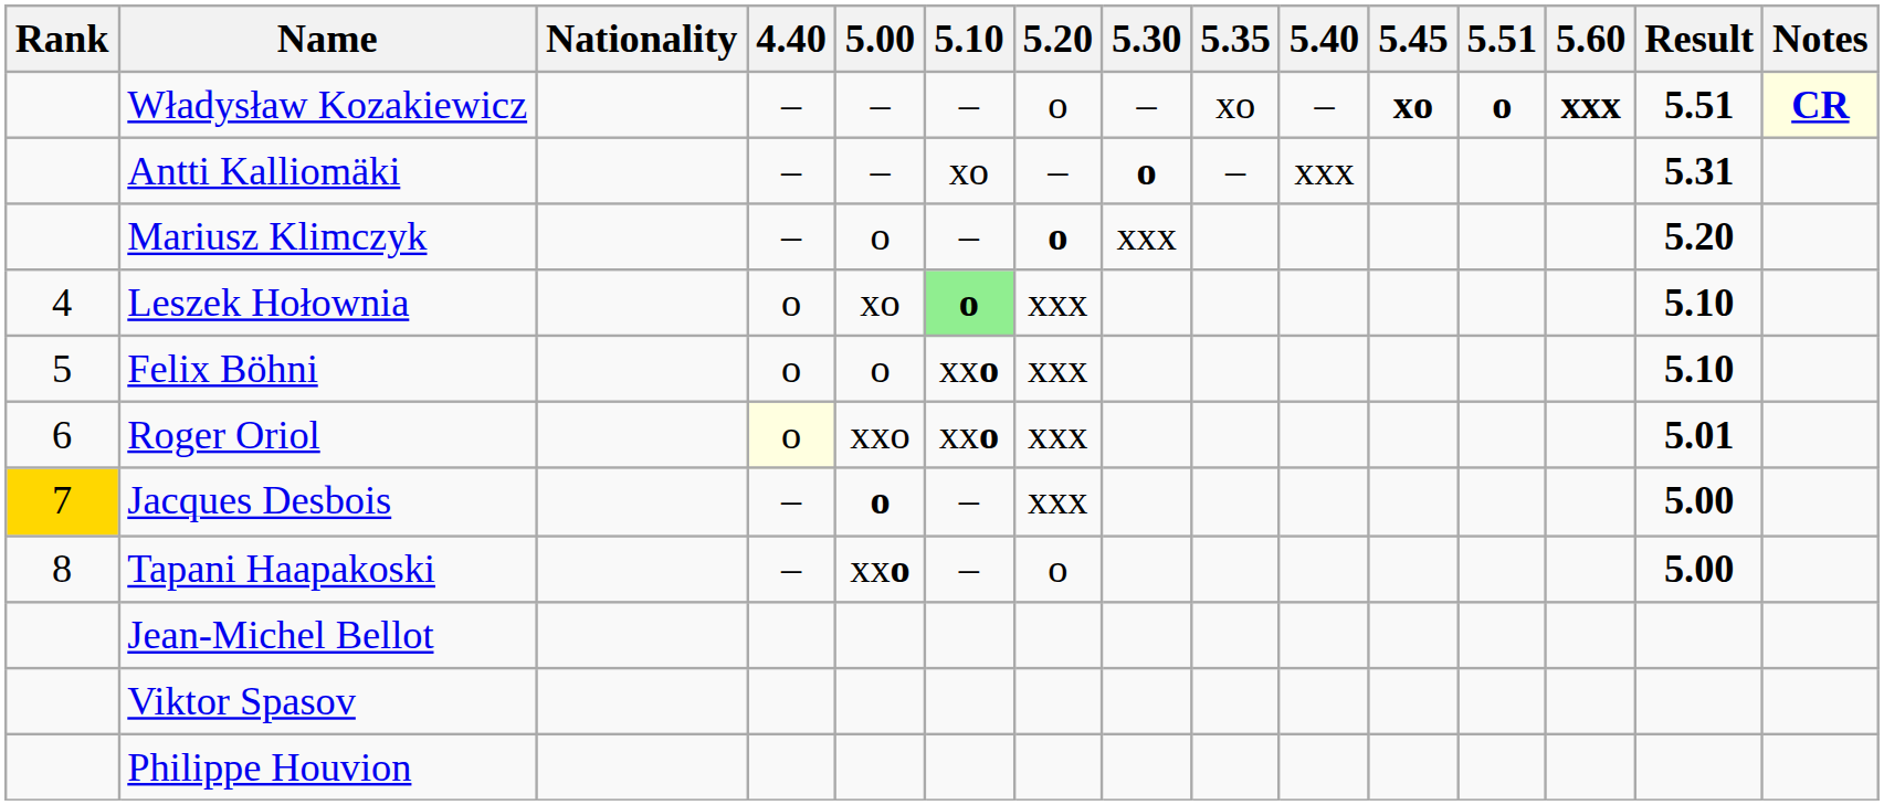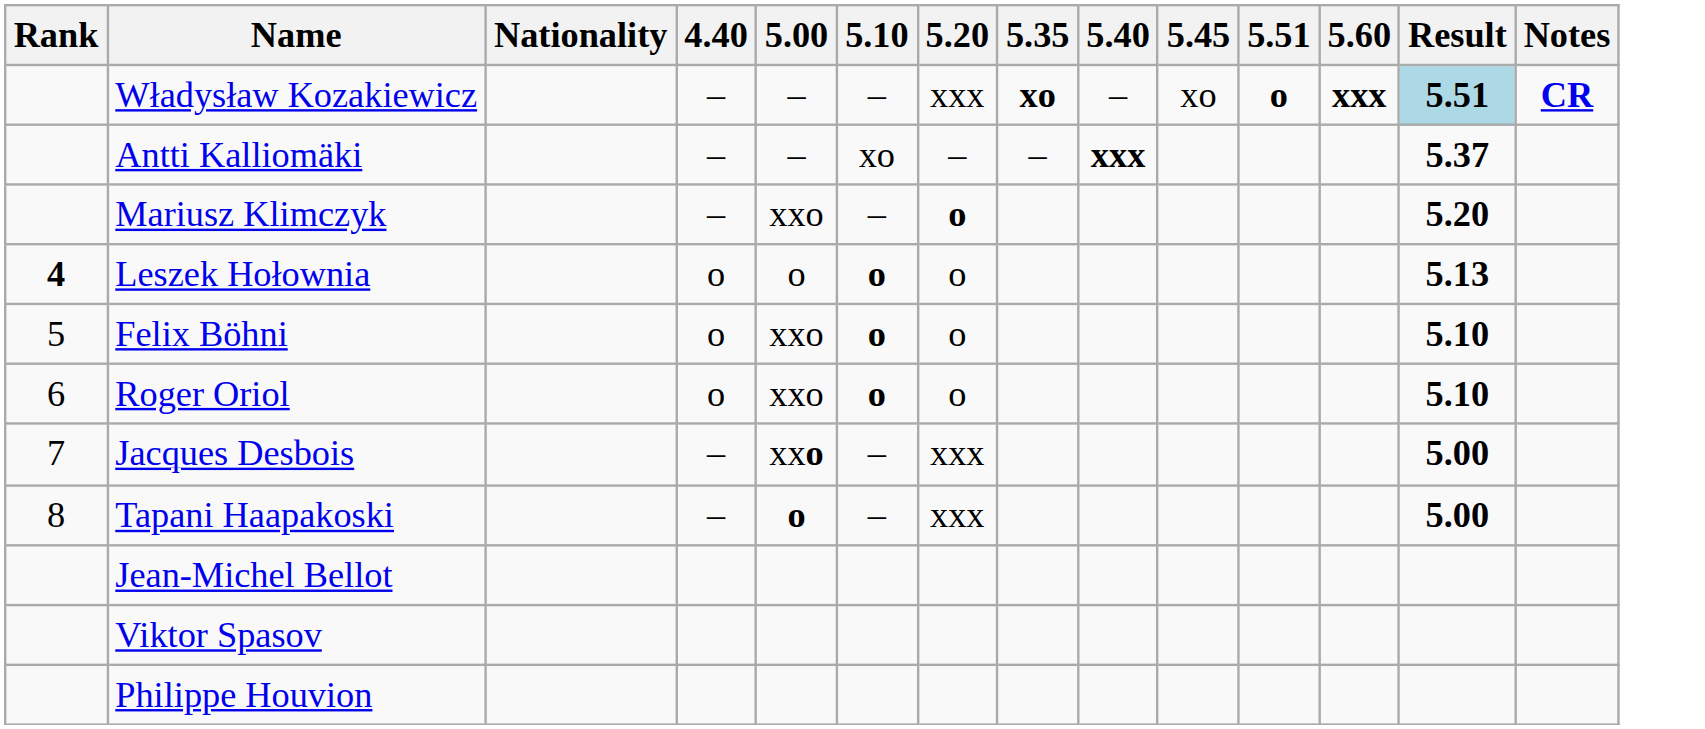- column: 5.30 | – | o | xxx
Władysław Kozakiewicz | 5.20: o -> xxx
Władysław Kozakiewicz | 5.35: normal -> bold
Władysław Kozakiewicz | 5.45: bold -> normal
Władysław Kozakiewicz | Result: no background -> lightblue background
Władysław Kozakiewicz | Notes: lightyellow background -> no background
Antti Kalliomäki | 5.40: normal -> bold
Antti Kalliomäki | Result: 5.31 -> 5.37
Mariusz Klimczyk | 5.00: o -> xxo
Leszek Hołownia | Rank: normal -> bold
Leszek Hołownia | 5.00: xo -> o
Leszek Hołownia | 5.10: lightgreen background -> no background
Leszek Hołownia | 5.20: xxx -> o
Leszek Hołownia | Result: 5.10 -> 5.13
Felix Böhni | 5.00: o -> xxo
Felix Böhni | 5.10: xxo -> o
Felix Böhni | 5.20: xxx -> o
Roger Oriol | 4.40: lightyellow background -> no background
Roger Oriol | 5.10: xxo -> o
Roger Oriol | 5.20: xxx -> o
Roger Oriol | Result: 5.01 -> 5.10
Jacques Desbois | Rank: gold background -> no background
Jacques Desbois | 5.00: o -> xxo
Tapani Haapakoski | 5.00: xxo -> o
Tapani Haapakoski | 5.20: o -> xxx
